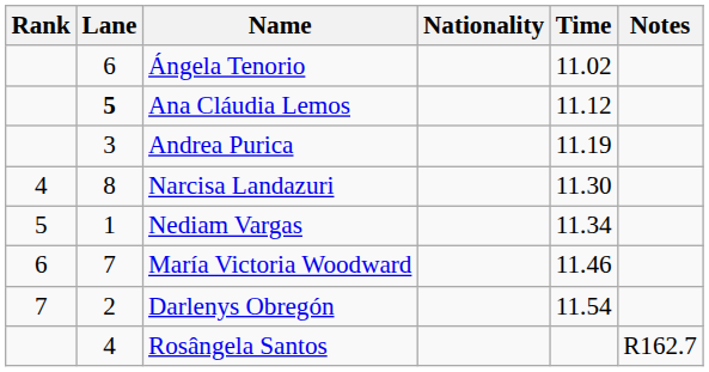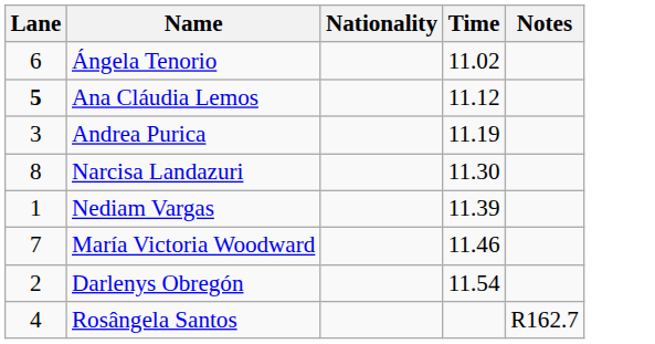- column: Rank | 4 | 5 | 6 | 7
Nediam Vargas | Time: 11.34 -> 11.39
